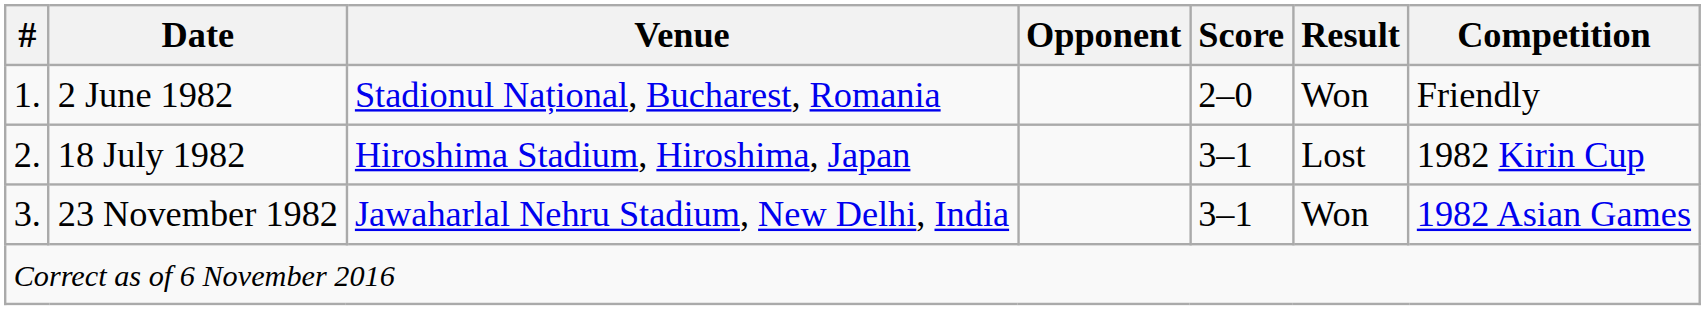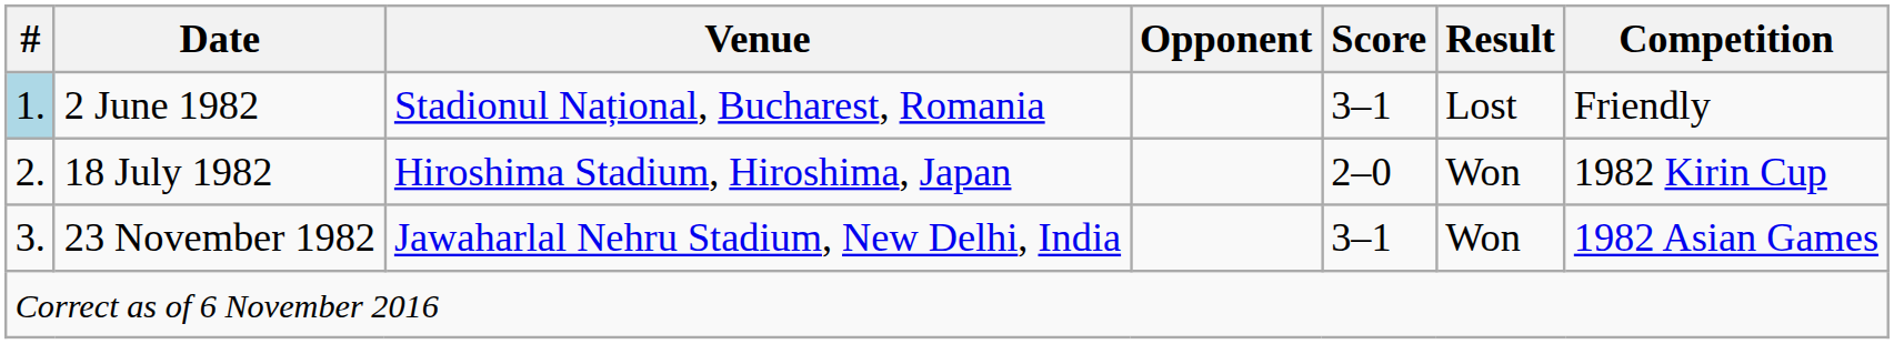2 June 1982 | #: no background -> lightblue background
2 June 1982 | Score: 2–0 -> 3–1
2 June 1982 | Result: Won -> Lost
18 July 1982 | Score: 3–1 -> 2–0
18 July 1982 | Result: Lost -> Won
